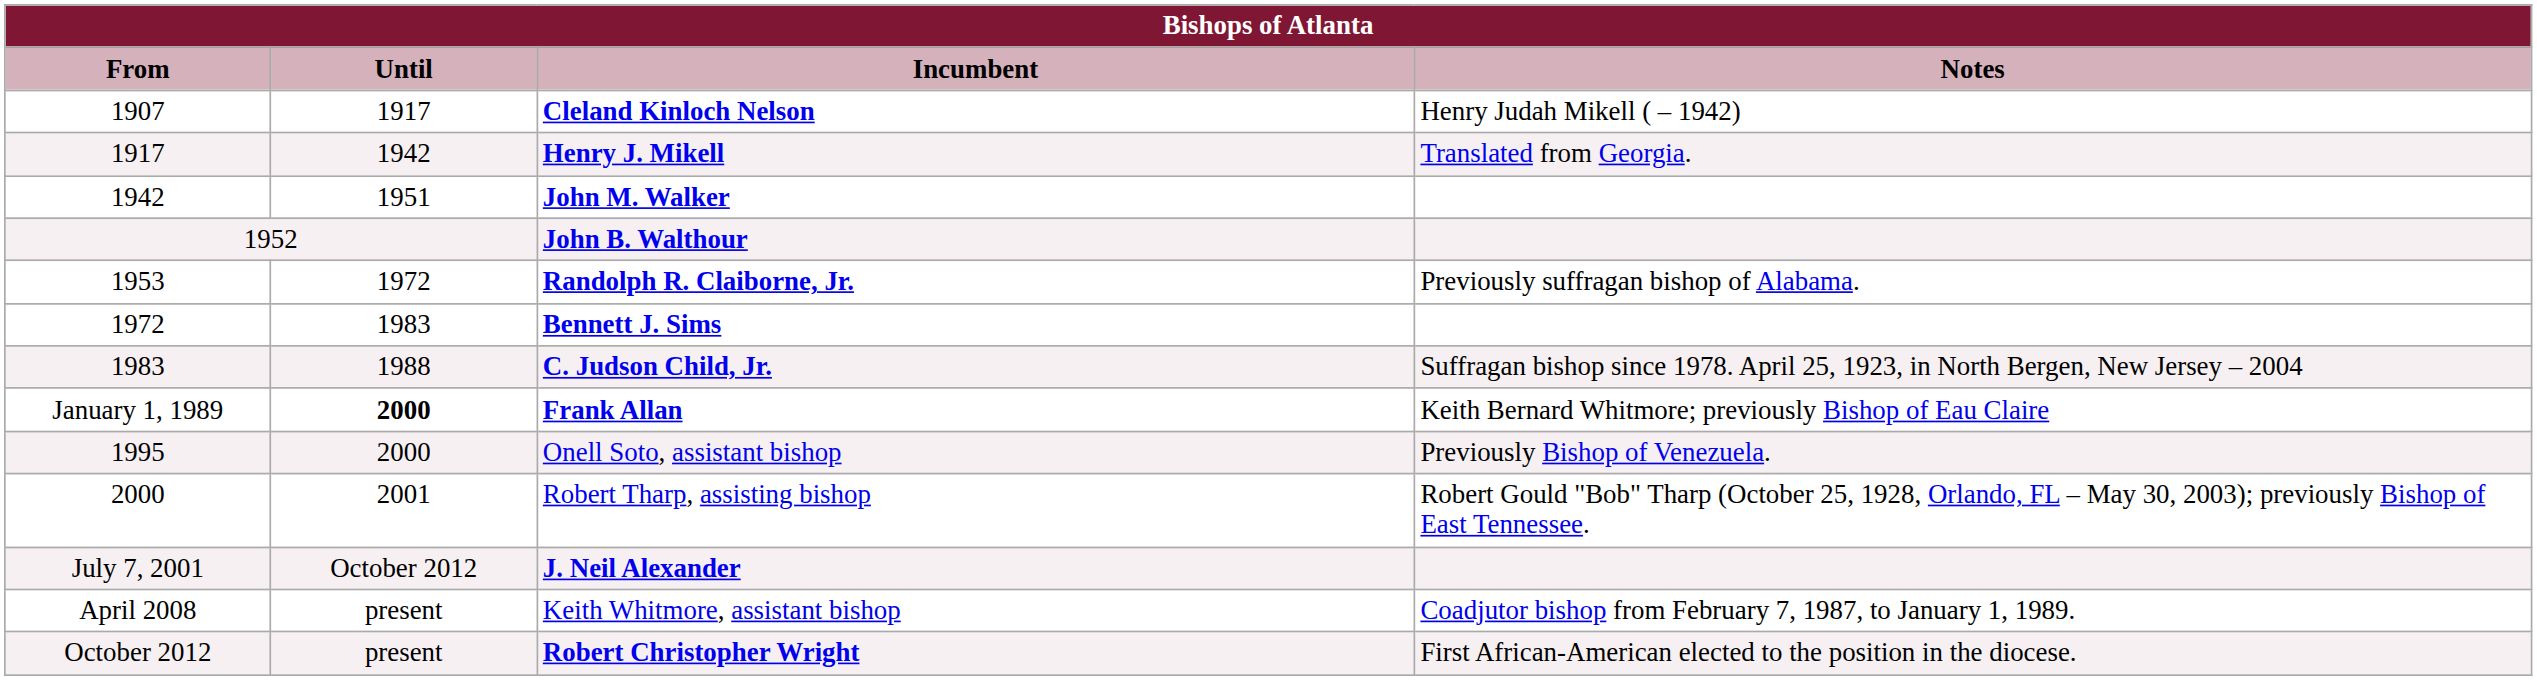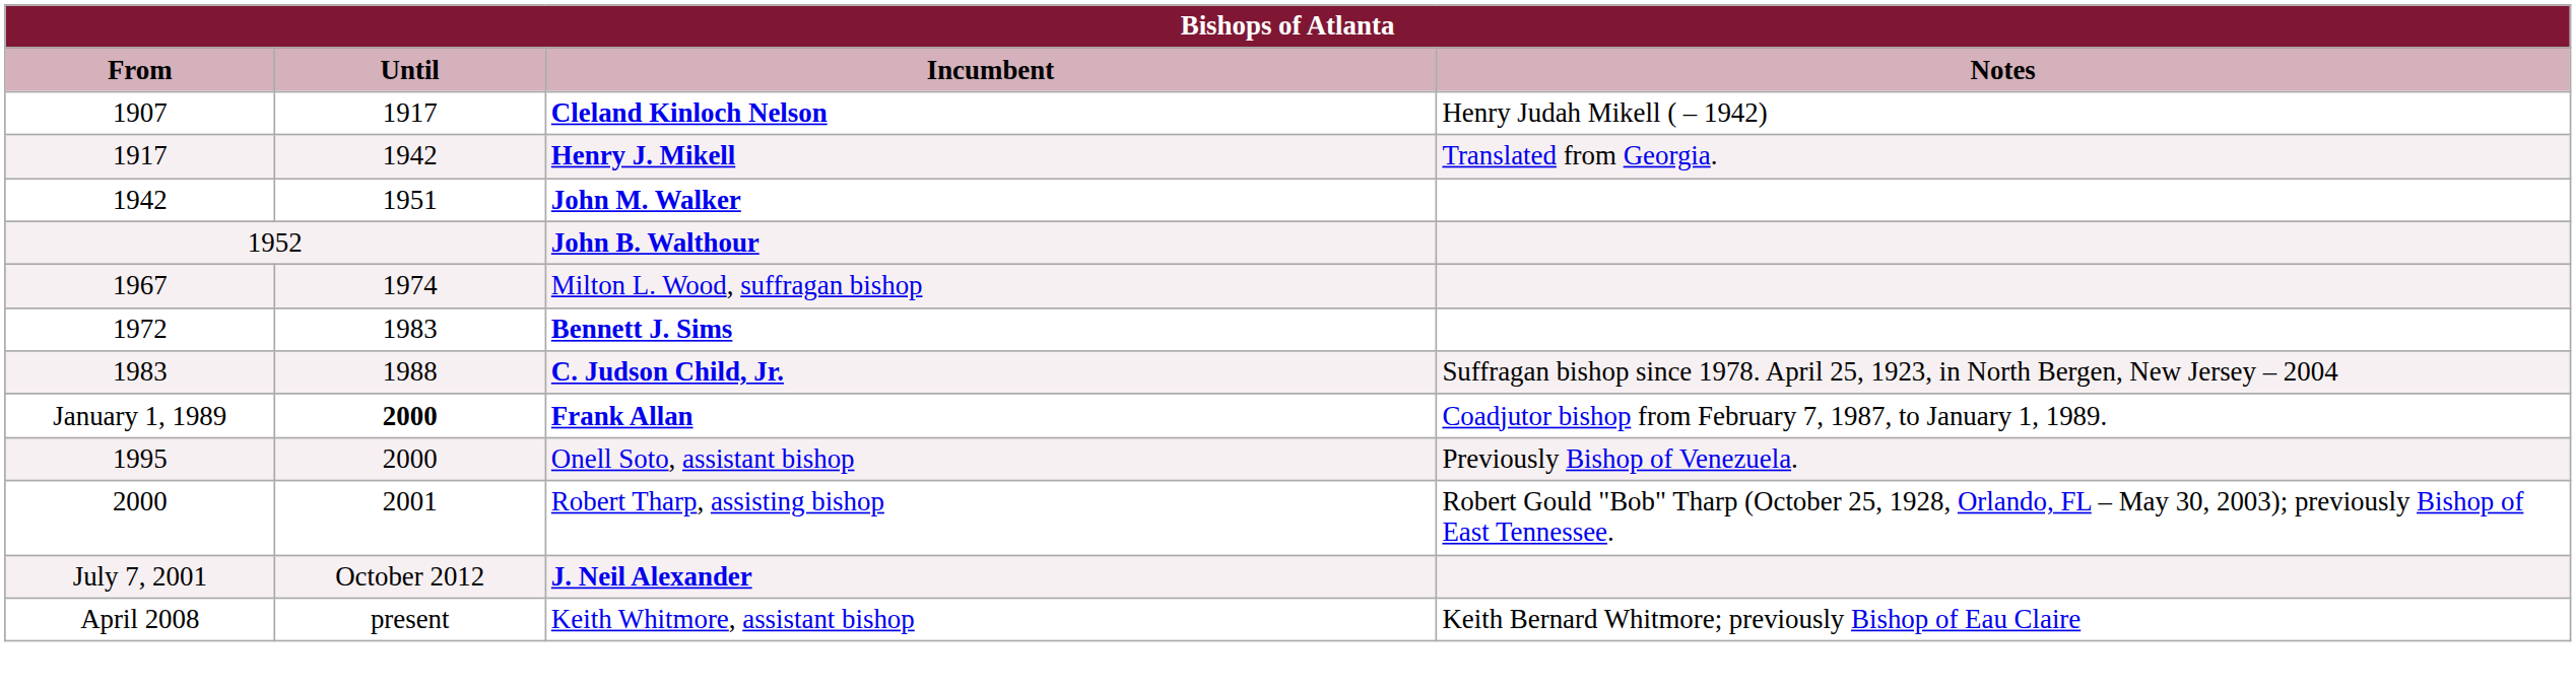- row: 1953 | 1972 | Randolph R. Claiborne, Jr. | Previously suffragan bishop of Alabama.
+ row: 1967 | 1974 | Milton L. Wood, suffragan bishop
Frank Allan | Notes: Keith Bernard Whitmore; previously Bishop of Eau Claire -> Coadjutor bishop from February 7, 1987, to January 1, 1989.
Keith Whitmore, assistant bishop | Notes: Coadjutor bishop from February 7, 1987, to January 1, 1989. -> Keith Bernard Whitmore; previously Bishop of Eau Claire
- row: October 2012 | present | Robert Christopher Wright | First African-American elected to the position in the diocese.
